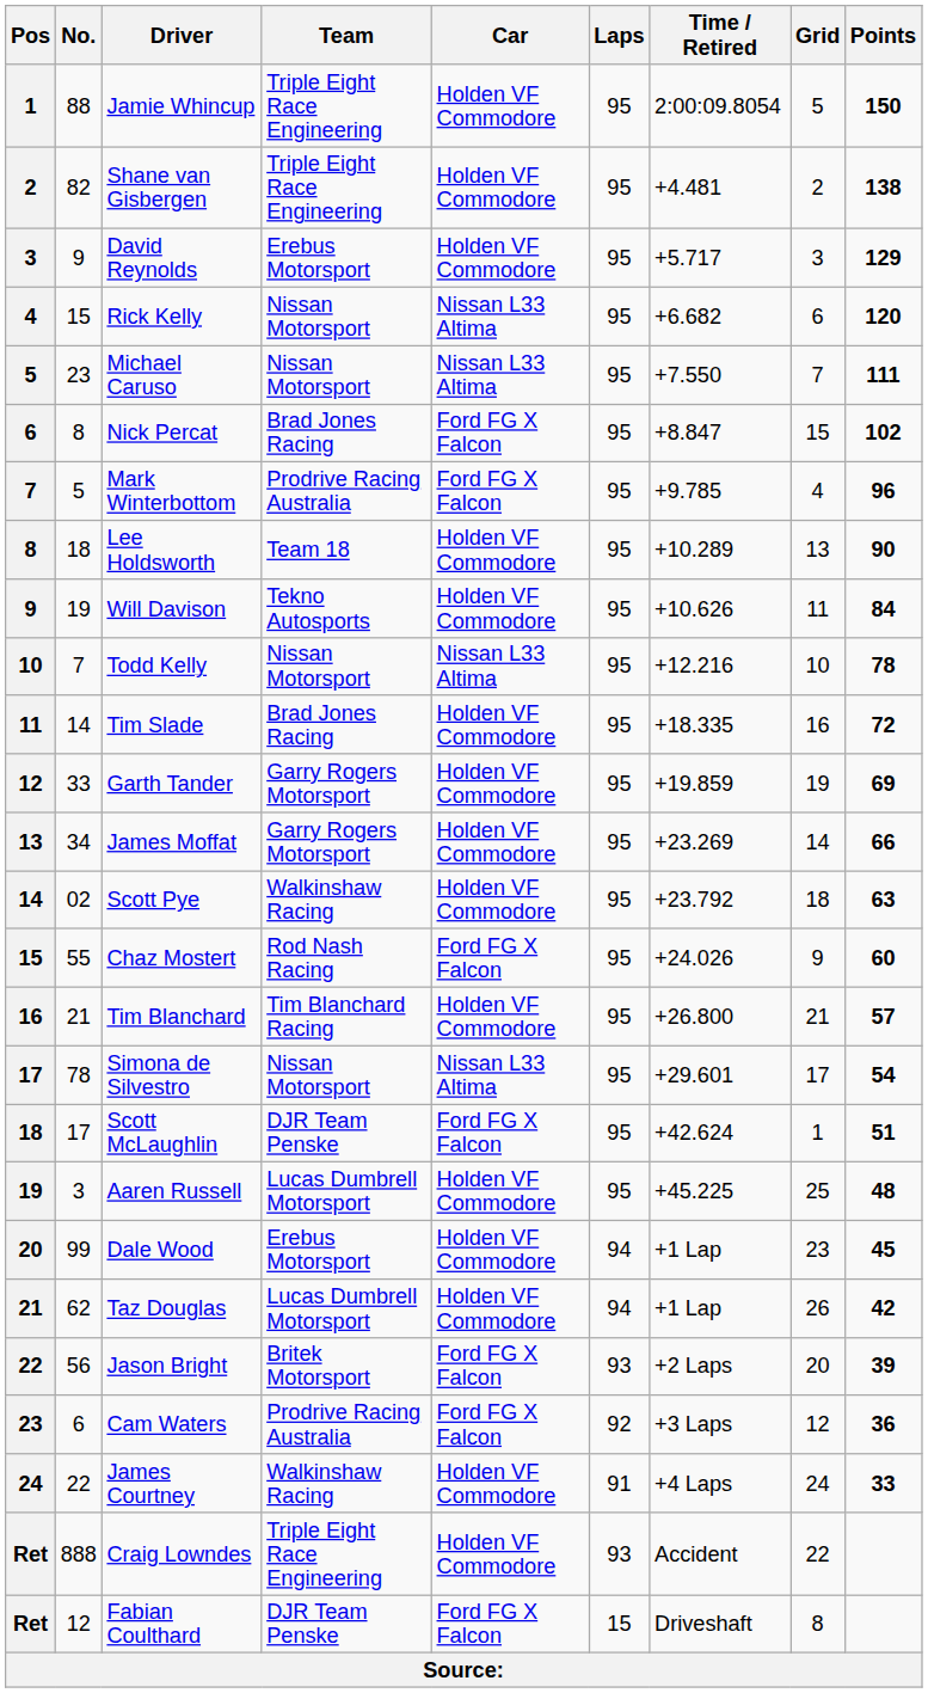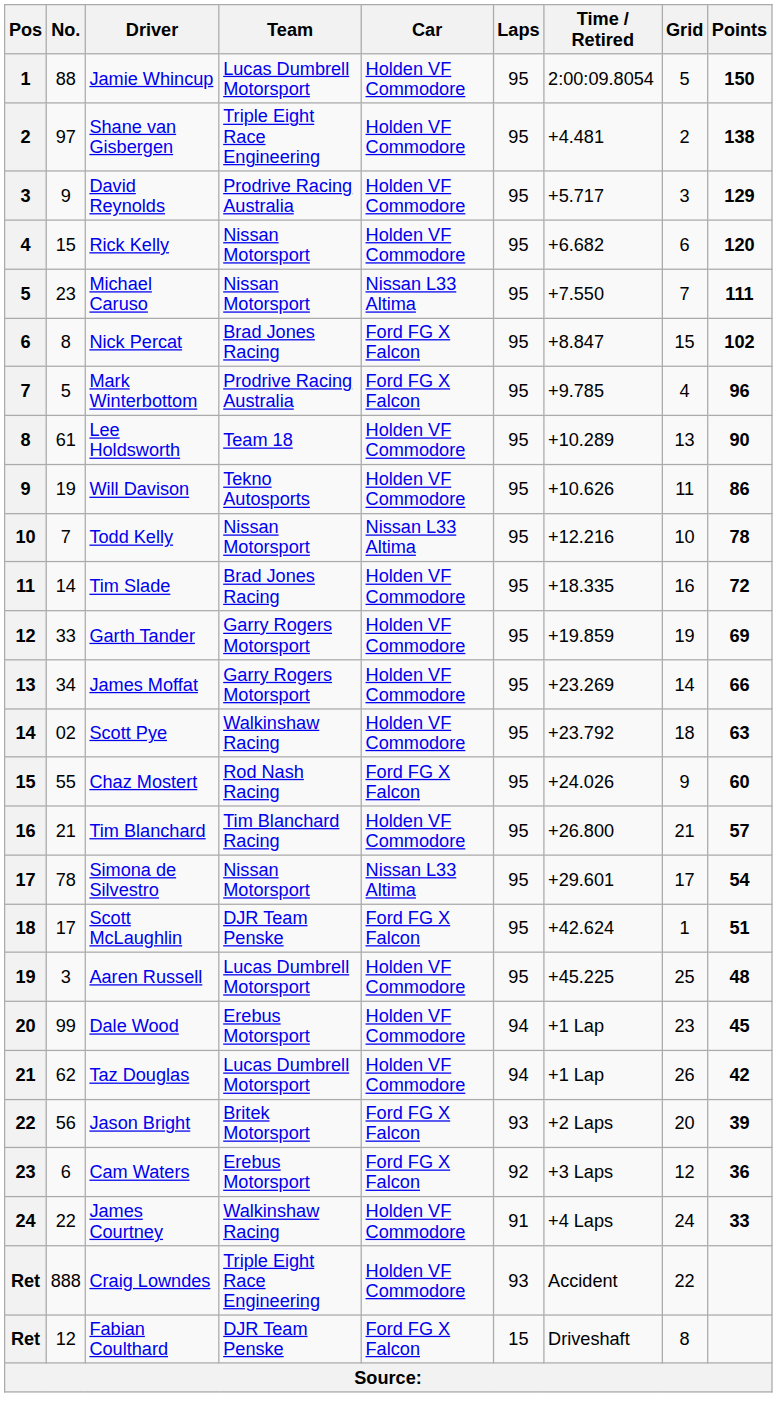Jamie Whincup | Team: Triple Eight Race Engineering -> Lucas Dumbrell Motorsport
Shane van Gisbergen | No.: 82 -> 97
David Reynolds | Team: Erebus Motorsport -> Prodrive Racing Australia
Rick Kelly | Car: Nissan L33 Altima -> Holden VF Commodore
Lee Holdsworth | No.: 18 -> 61
Will Davison | Points: 84 -> 86
Cam Waters | Team: Prodrive Racing Australia -> Erebus Motorsport
